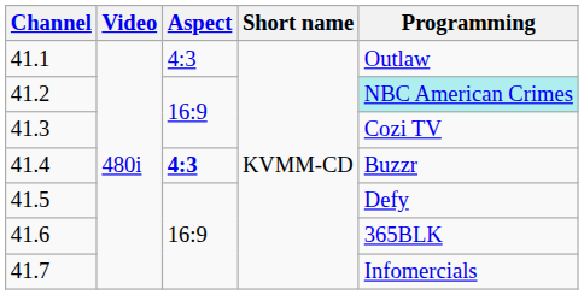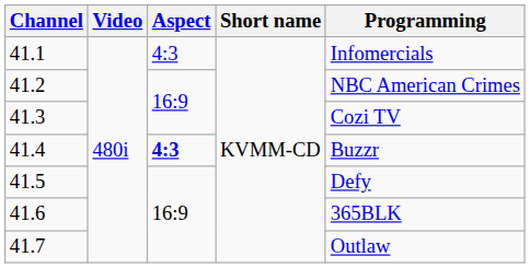41.1 | Programming: Outlaw -> Infomercials
41.2 | Programming: paleturquoise background -> no background
41.7 | Programming: Infomercials -> Outlaw
